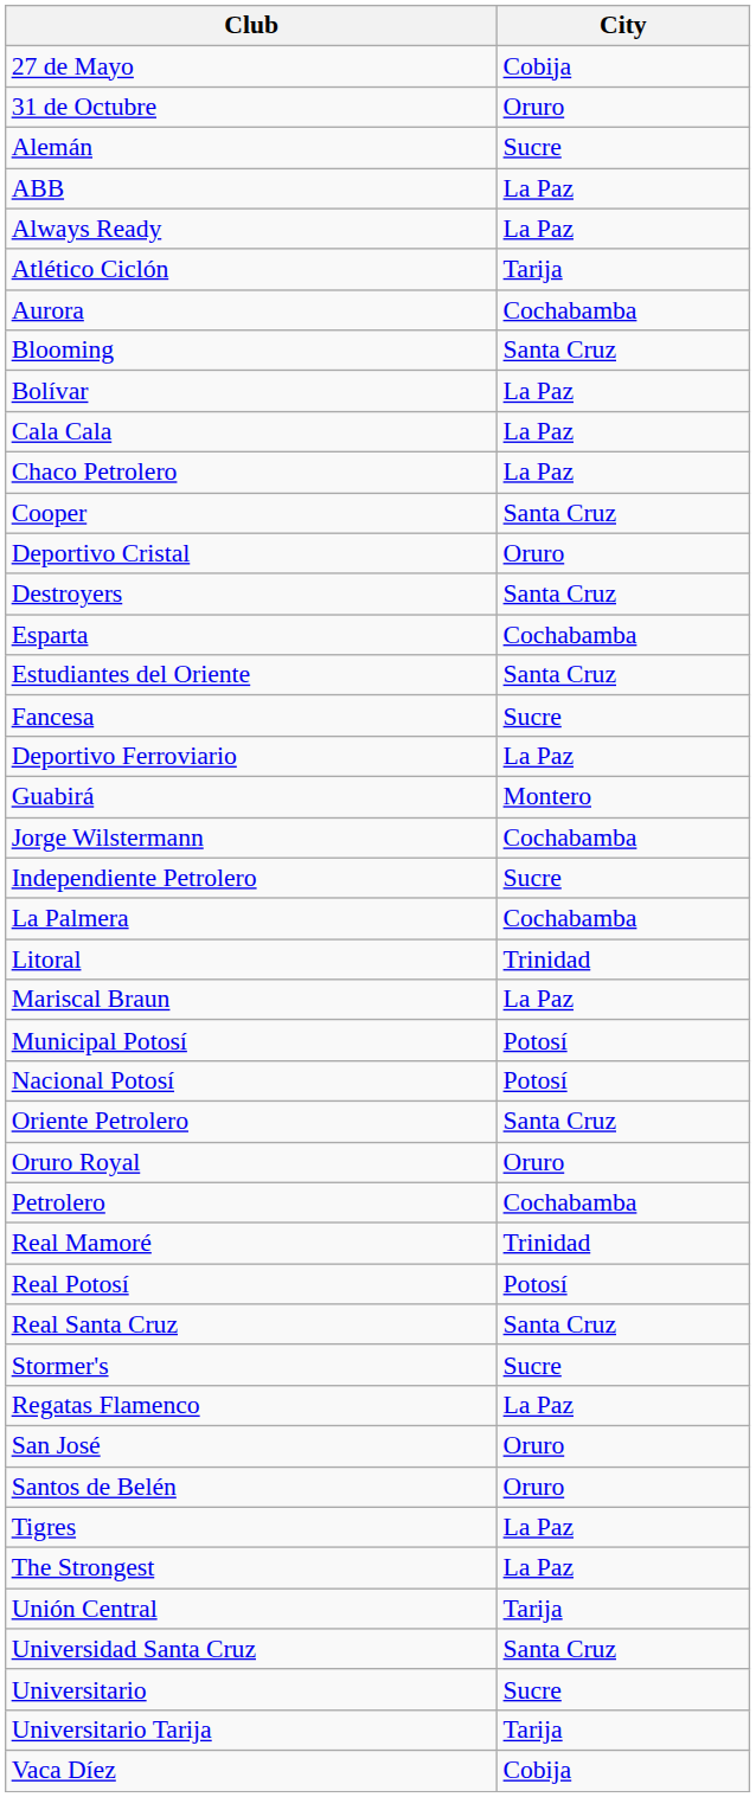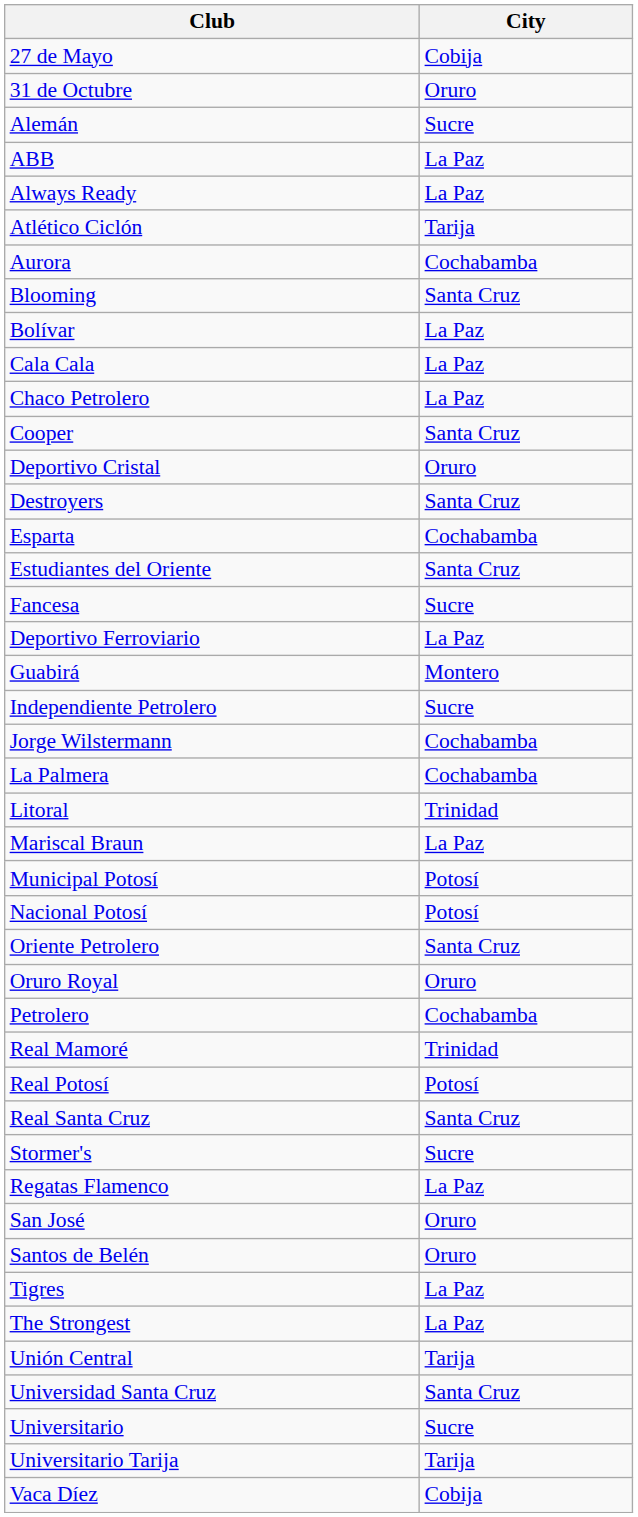rows swapped: Independiente Petrolero <-> Jorge Wilstermann
